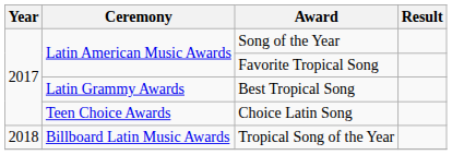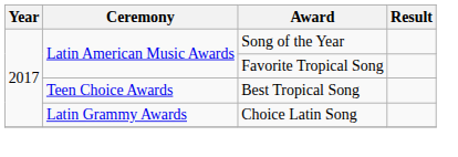Best Tropical Song | Ceremony: Latin Grammy Awards -> Teen Choice Awards
Choice Latin Song | Ceremony: Teen Choice Awards -> Latin Grammy Awards
- row: 2018 | Billboard Latin Music Awards | Tropical Song of the Year
